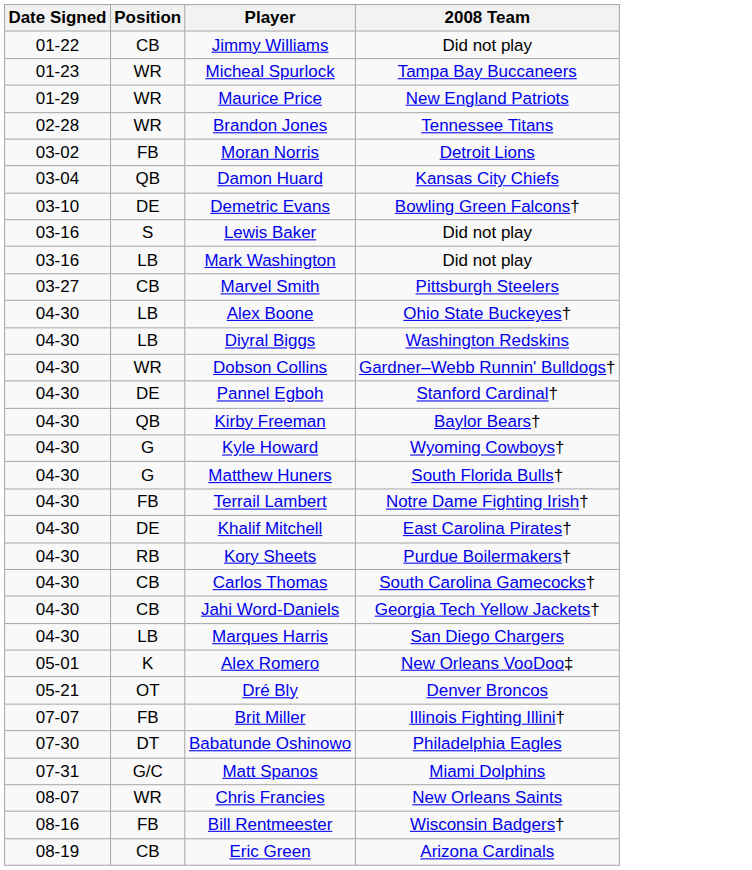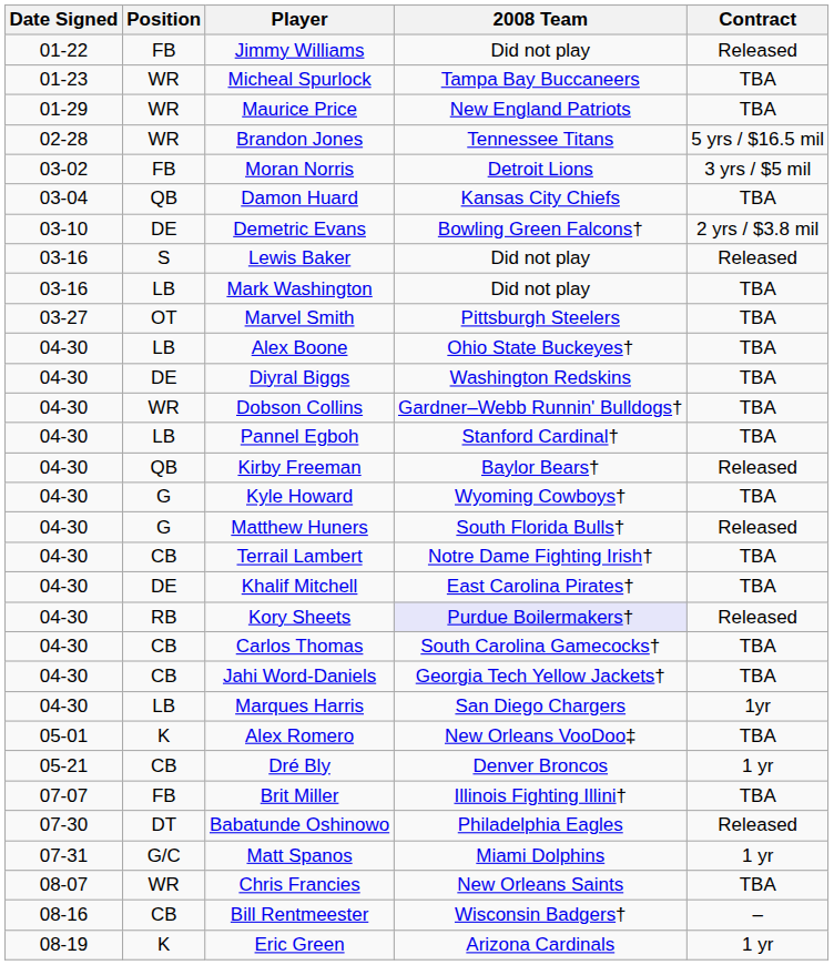+ column: Contract | Released | TBA | TBA | 5 yrs / $16.5 mil | 3 yrs / $5 mil | TBA | 2 yrs / $3.8 mil | Released | TBA | TBA | TBA | TBA | TBA | TBA | Released | TBA | Released | TBA | TBA | Released | TBA | TBA | 1yr | TBA | 1 yr | TBA | Released | 1 yr | TBA | – | 1 yr
Jimmy Williams | Position: CB -> FB
Marvel Smith | Position: CB -> OT
Diyral Biggs | Position: LB -> DE
Pannel Egboh | Position: DE -> LB
Terrail Lambert | Position: FB -> CB
Kory Sheets | 2008 Team: no background -> lavender background
Dré Bly | Position: OT -> CB
Bill Rentmeester | Position: FB -> CB
Eric Green | Position: CB -> K
